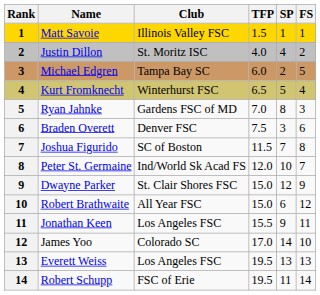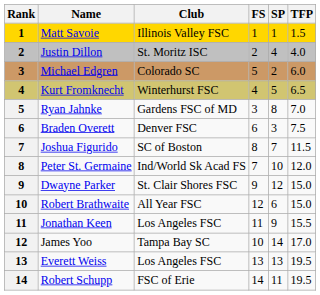columns swapped: TFP <-> FS
Michael Edgren | Club: Tampa Bay SC -> Colorado SC
James Yoo | Club: Colorado SC -> Tampa Bay SC
